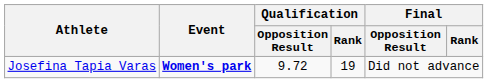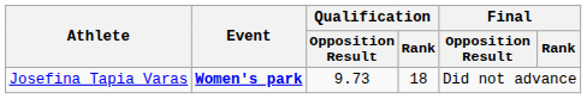Josefina Tapia Varas | Qualification / Opposition Result: 9.72 -> 9.73
Josefina Tapia Varas | Qualification / Rank: 19 -> 18
